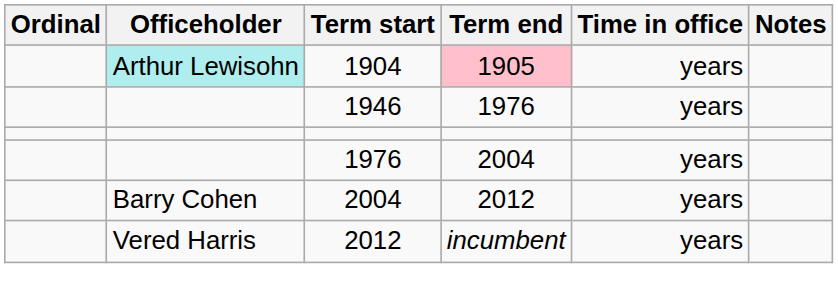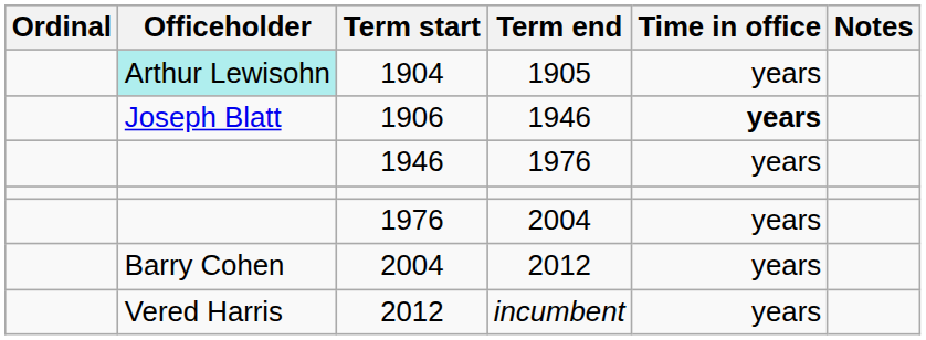1904 | Term end: pink background -> no background
+ row: Joseph Blatt | 1906 | 1946 | years
